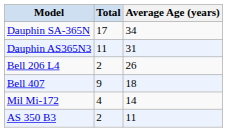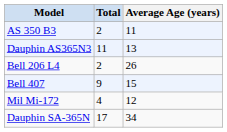rows swapped: Dauphin SA-365N <-> AS 350 B3
Dauphin AS365N3 | Average Age (years): 31 -> 13
Bell 407 | Average Age (years): 18 -> 15
Mil Mi-172 | Average Age (years): 14 -> 12
